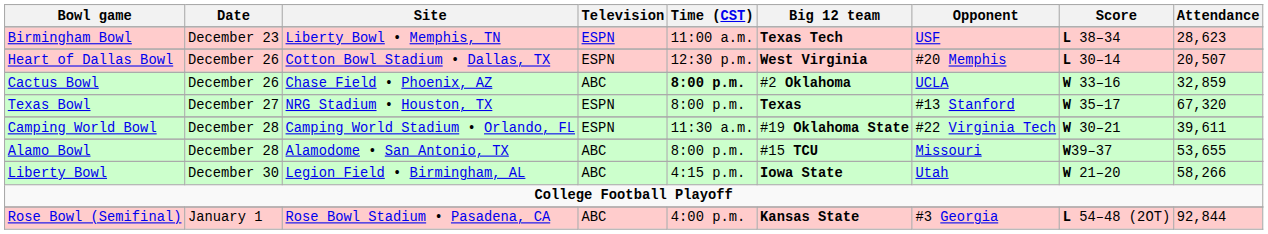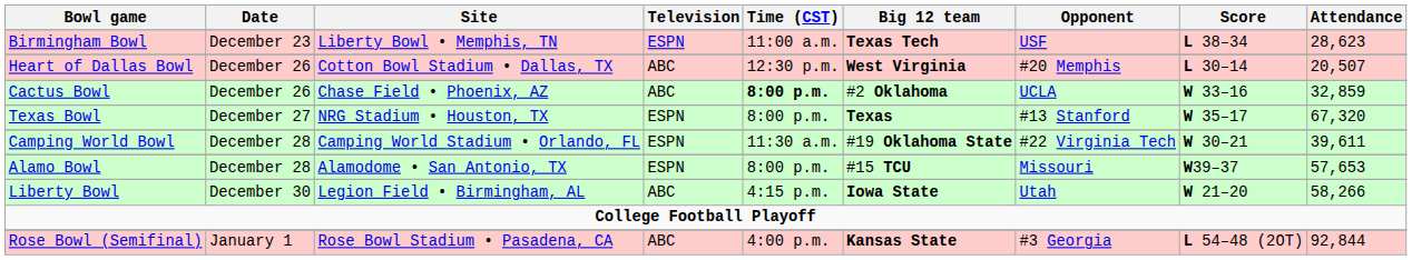Heart of Dallas Bowl | Television: ESPN -> ABC
Alamo Bowl | Television: ABC -> ESPN
Alamo Bowl | Attendance: 53,655 -> 57,653
